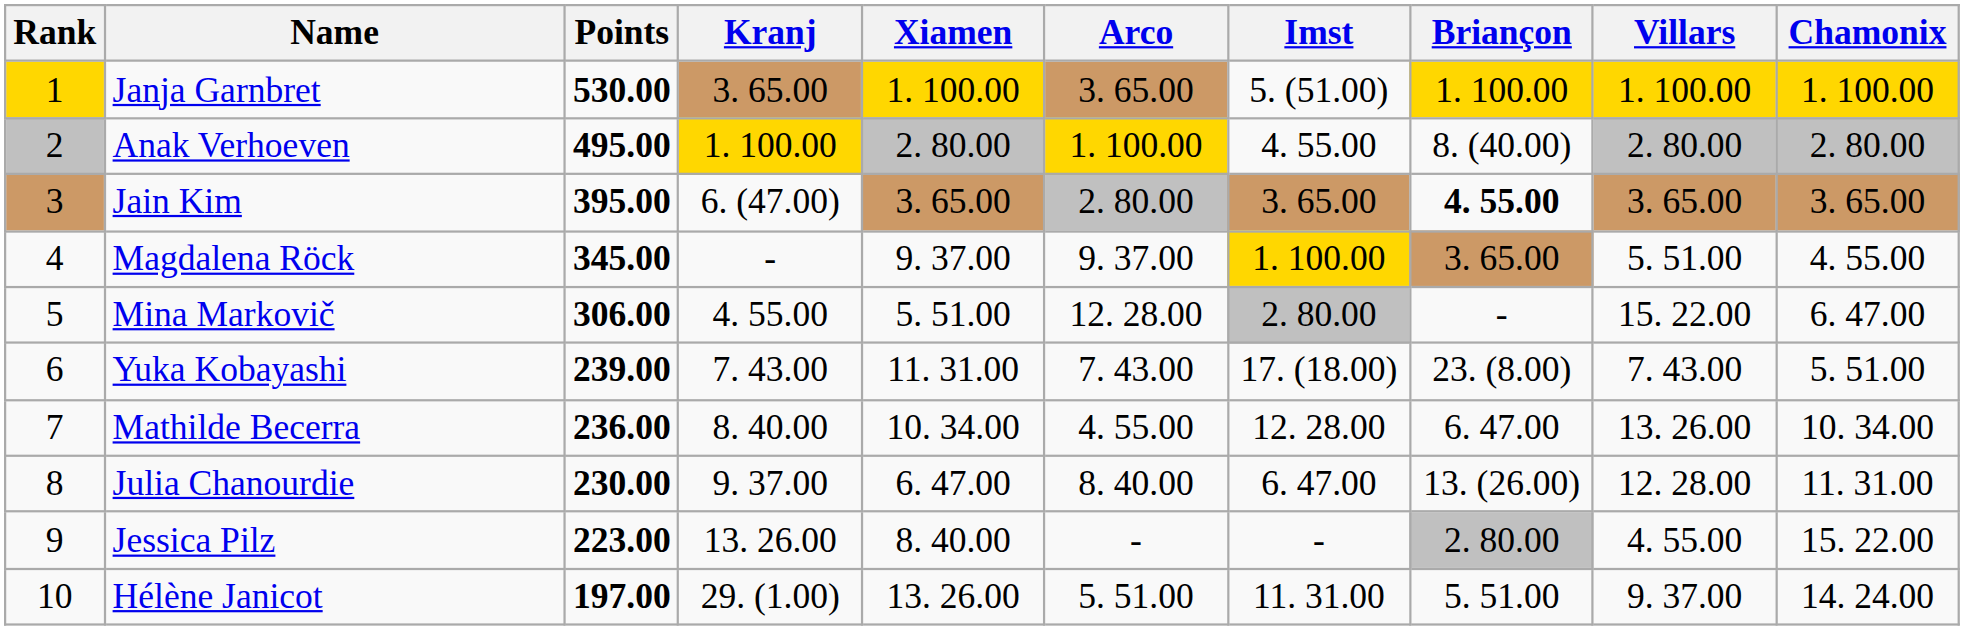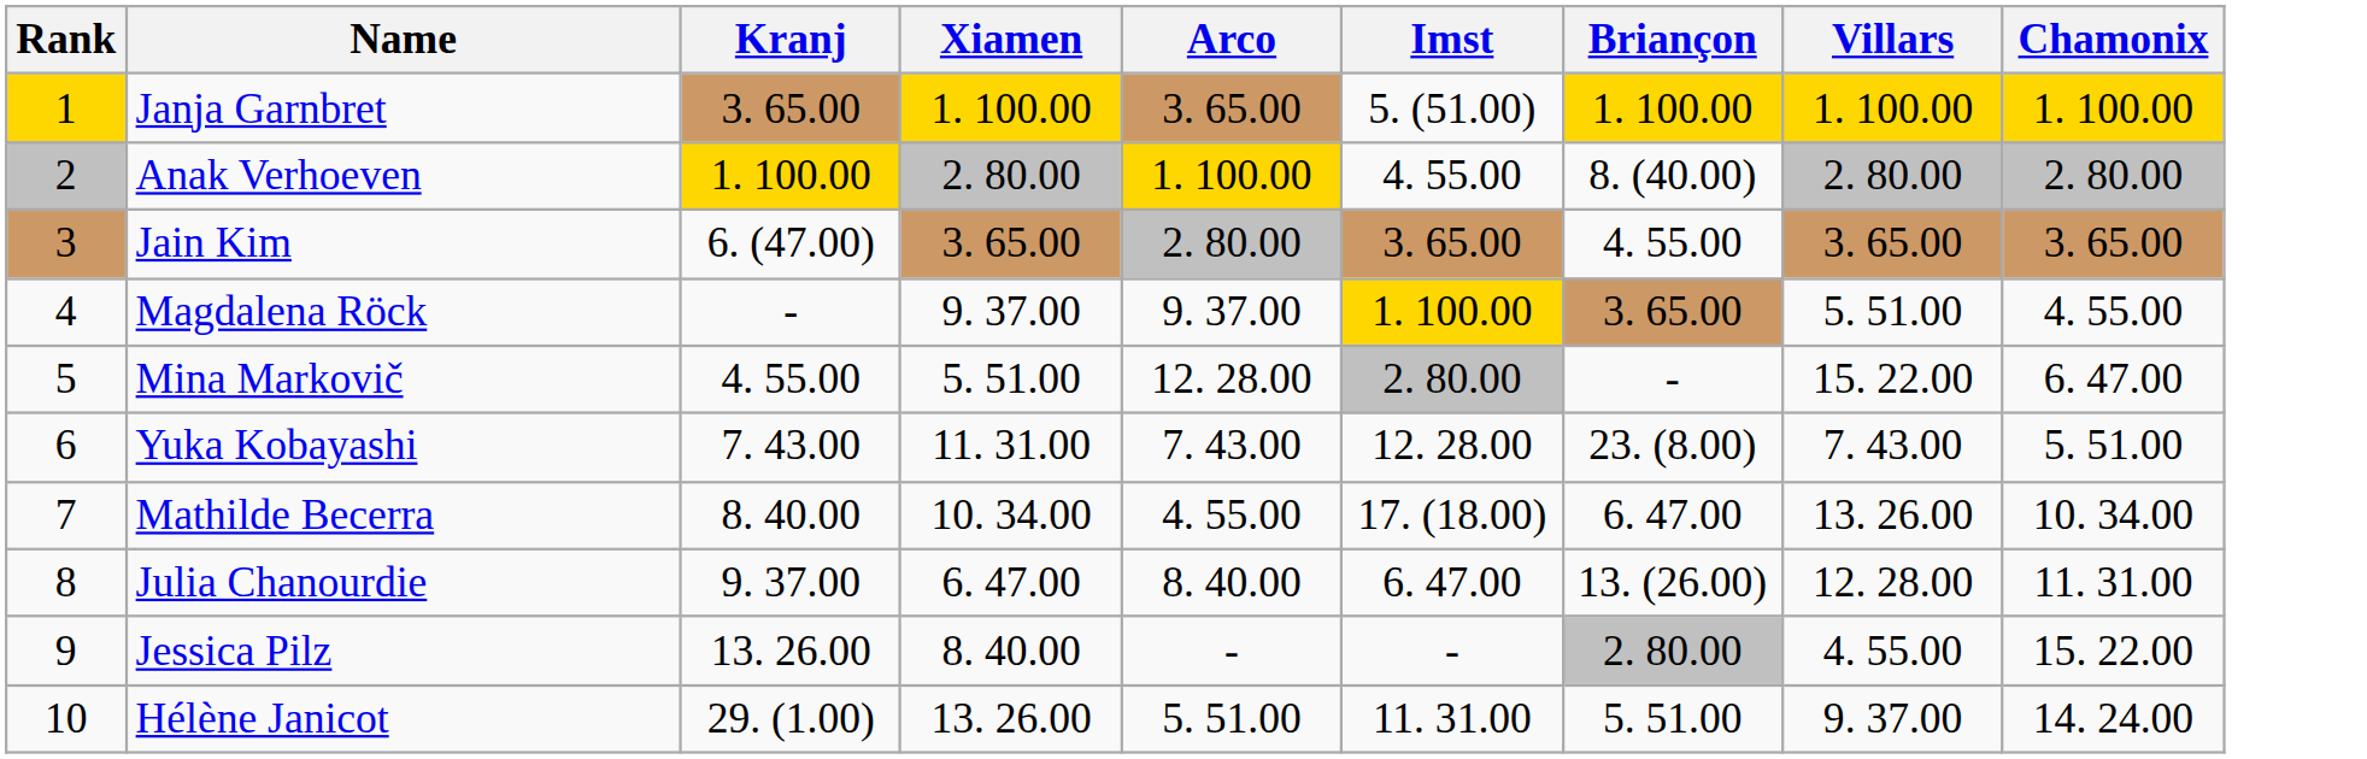- column: Points | 530.00 | 495.00 | 395.00 | 345.00 | 306.00 | 239.00 | 236.00 | 230.00 | 223.00 | 197.00
Jain Kim | Briançon: bold -> normal
Yuka Kobayashi | Imst: 17. (18.00) -> 12. 28.00
Mathilde Becerra | Imst: 12. 28.00 -> 17. (18.00)
